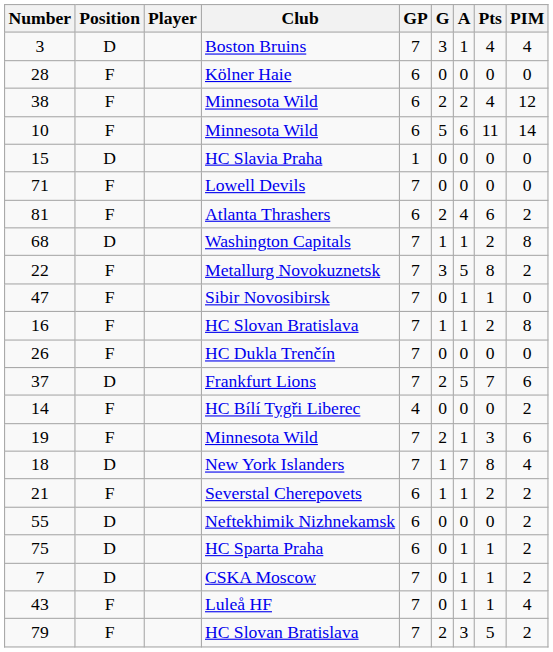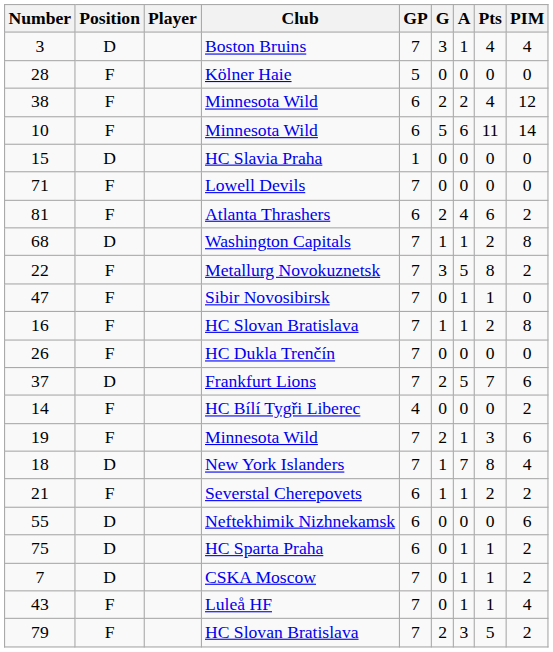28 | GP: 6 -> 5
55 | PIM: 2 -> 6
